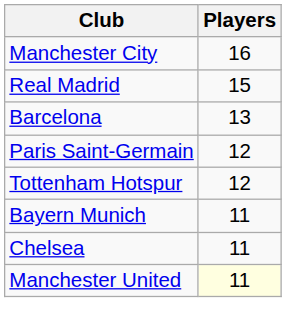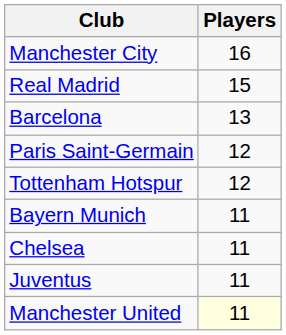+ row: Juventus | 11
